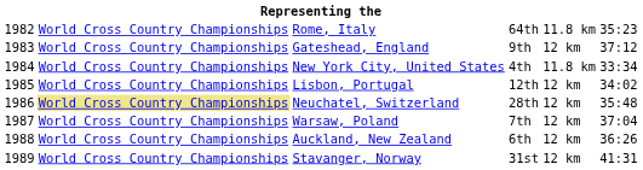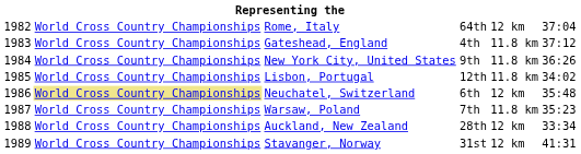Rome, Italy | column 5: 11.8 km -> 12 km
Rome, Italy | column 6: 35:23 -> 37:04
Gateshead, England | column 4: 9th -> 4th
Gateshead, England | column 5: 12 km -> 11.8 km
New York City, United States | column 4: 4th -> 9th
New York City, United States | column 6: 33:34 -> 36:26
Lisbon, Portugal | column 5: 12 km -> 11.8 km
Neuchatel, Switzerland | column 4: 28th -> 6th
Warsaw, Poland | column 5: 12 km -> 11.8 km
Warsaw, Poland | column 6: 37:04 -> 35:23
Auckland, New Zealand | column 4: 6th -> 28th
Auckland, New Zealand | column 6: 36:26 -> 33:34
